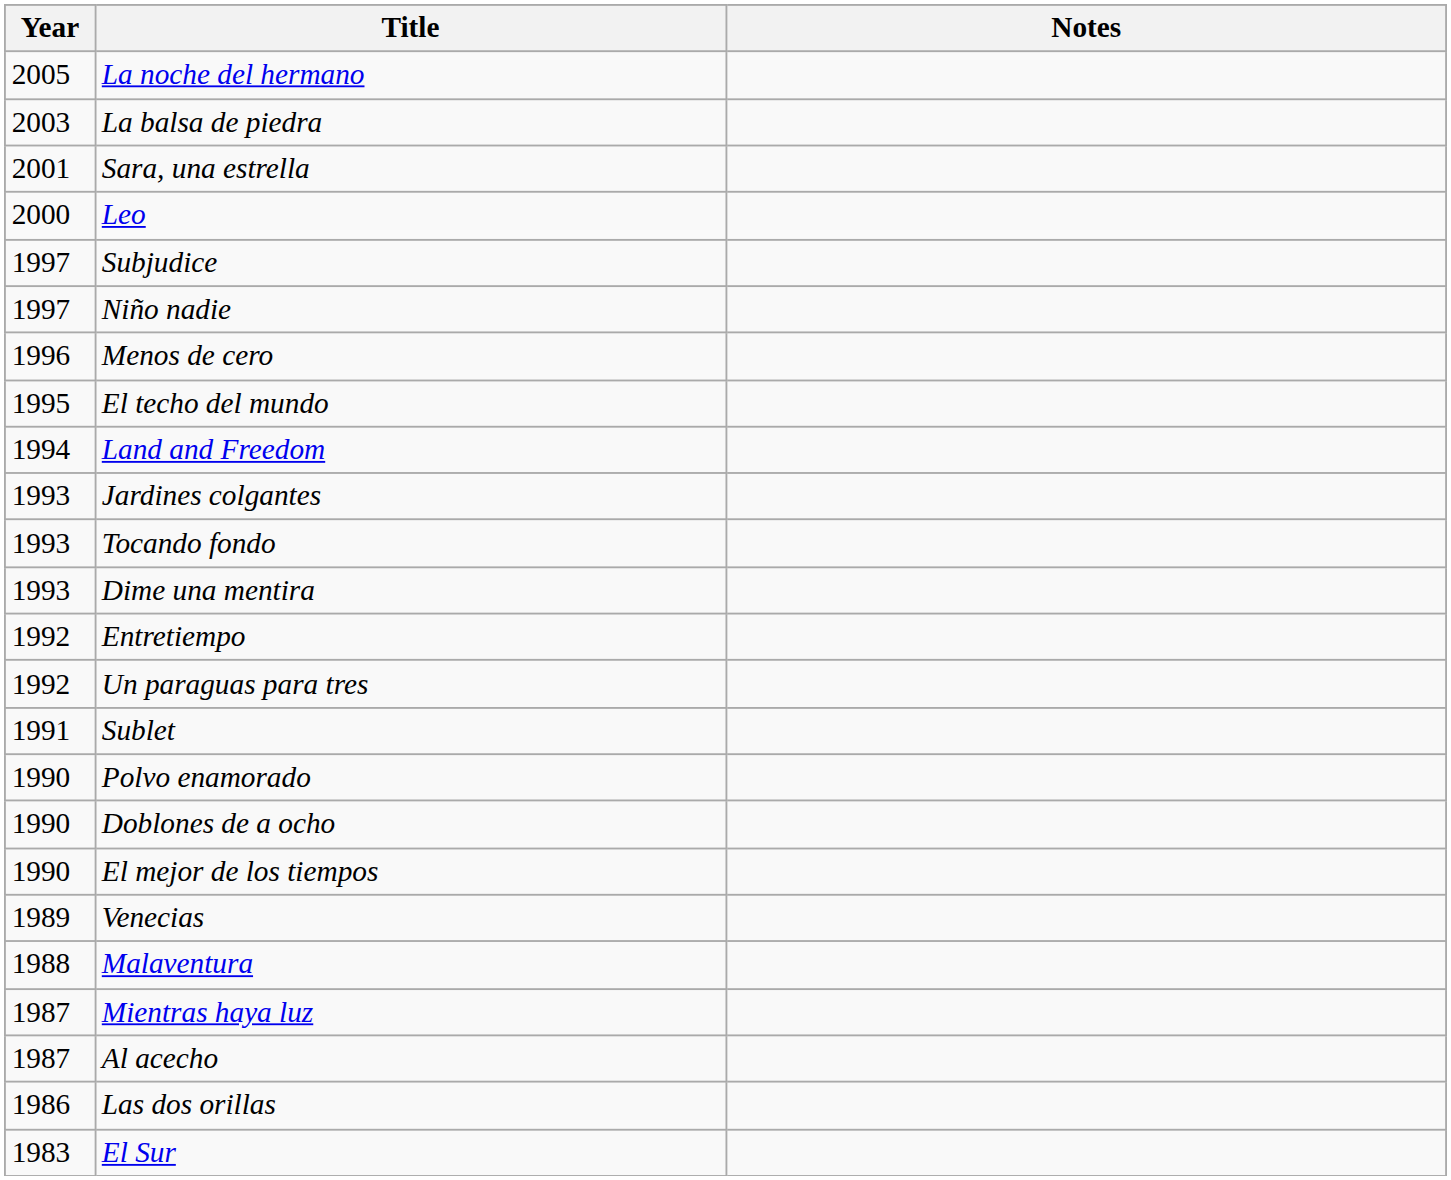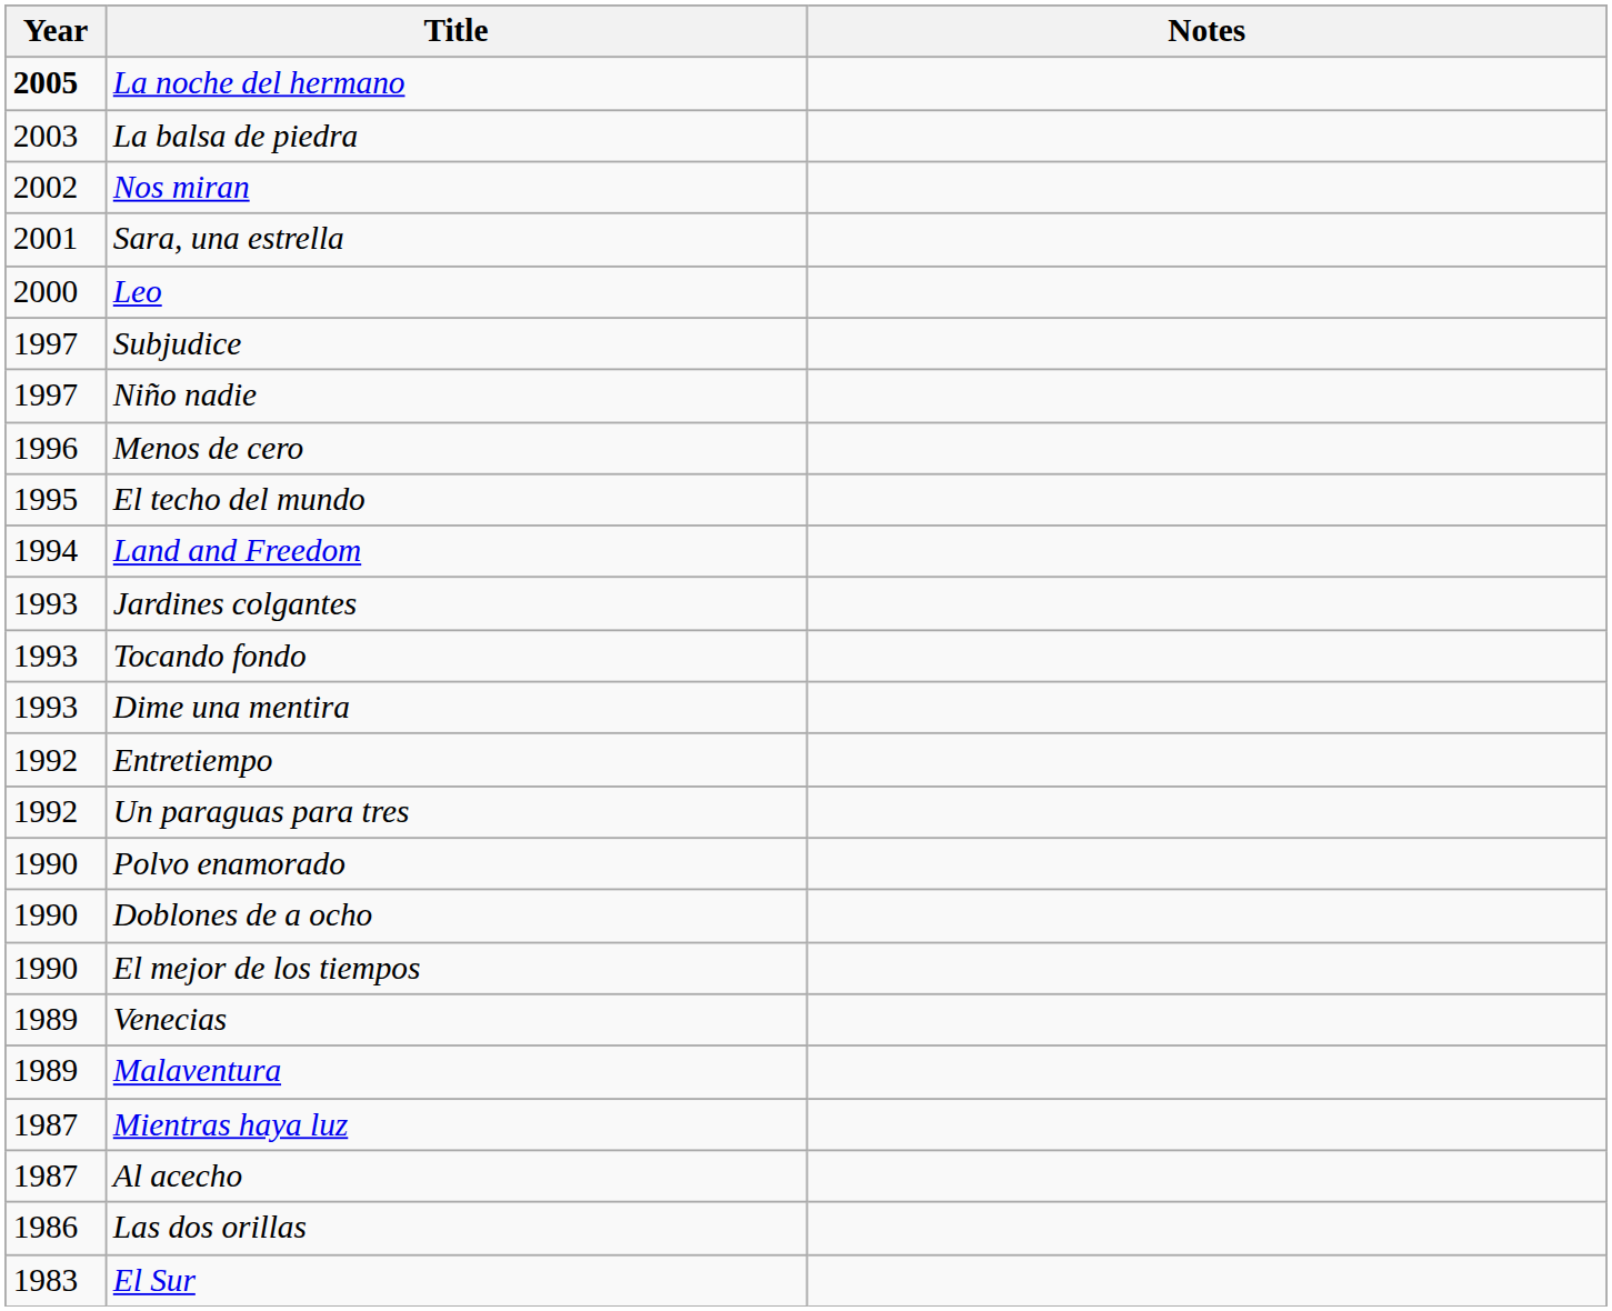La noche del hermano | Year: normal -> bold
+ row: 2002 | Nos miran
- row: 1991 | Sublet
Malaventura | Year: 1988 -> 1989
